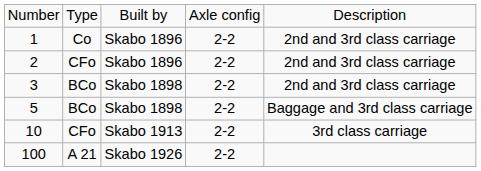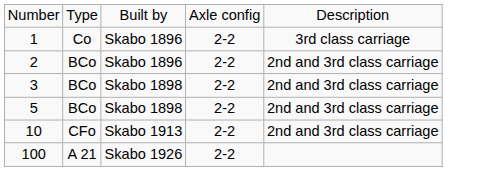1 | column 5: 2nd and 3rd class carriage -> 3rd class carriage
2 | column 2: CFo -> BCo
5 | column 5: Baggage and 3rd class carriage -> 2nd and 3rd class carriage
10 | column 5: 3rd class carriage -> 2nd and 3rd class carriage
